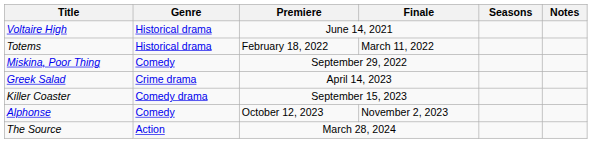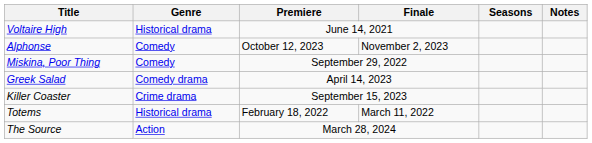rows swapped: Totems <-> Alphonse
Greek Salad | Genre: Crime drama -> Comedy drama
Killer Coaster | Genre: Comedy drama -> Crime drama
